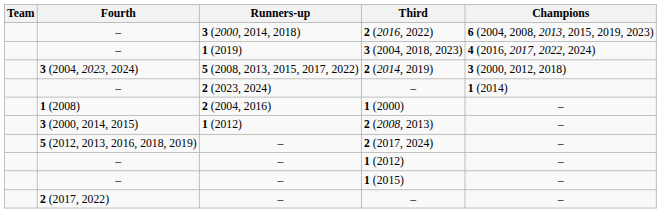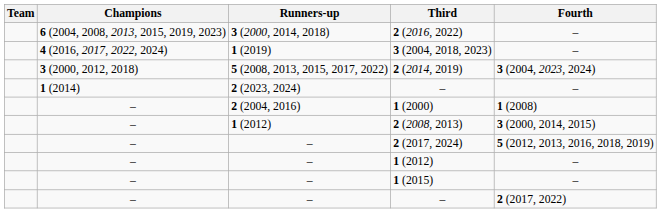columns swapped: Champions <-> Fourth
